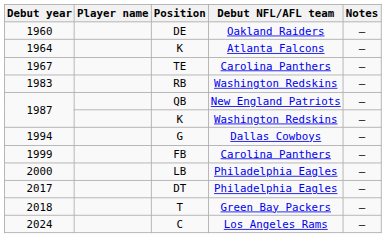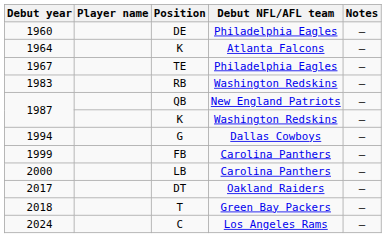DE | Debut NFL/AFL team: Oakland Raiders -> Philadelphia Eagles
TE | Debut NFL/AFL team: Carolina Panthers -> Philadelphia Eagles
LB | Debut NFL/AFL team: Philadelphia Eagles -> Carolina Panthers
DT | Debut NFL/AFL team: Philadelphia Eagles -> Oakland Raiders
